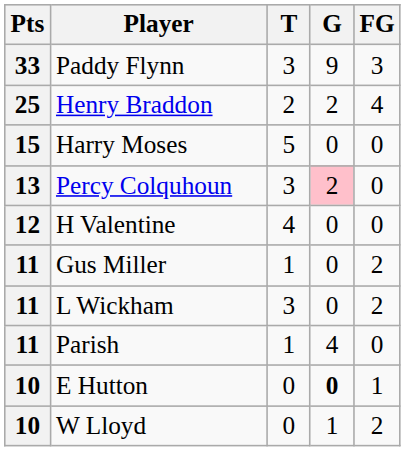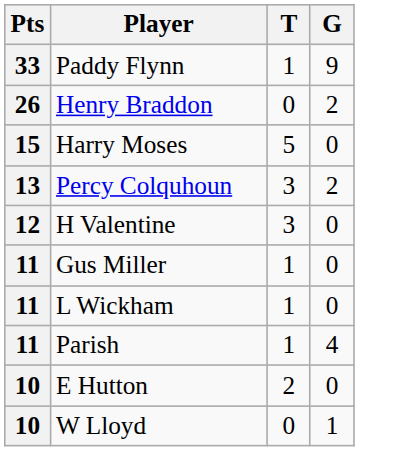- column: FG | 3 | 4 | 0 | 0 | 0 | 2 | 2 | 0 | 1 | 2
Paddy Flynn | T: 3 -> 1
Henry Braddon | Pts: 25 -> 26
Henry Braddon | T: 2 -> 0
Percy Colquhoun | G: pink background -> no background
H Valentine | T: 4 -> 3
L Wickham | T: 3 -> 1
E Hutton | T: 0 -> 2
E Hutton | G: bold -> normal
